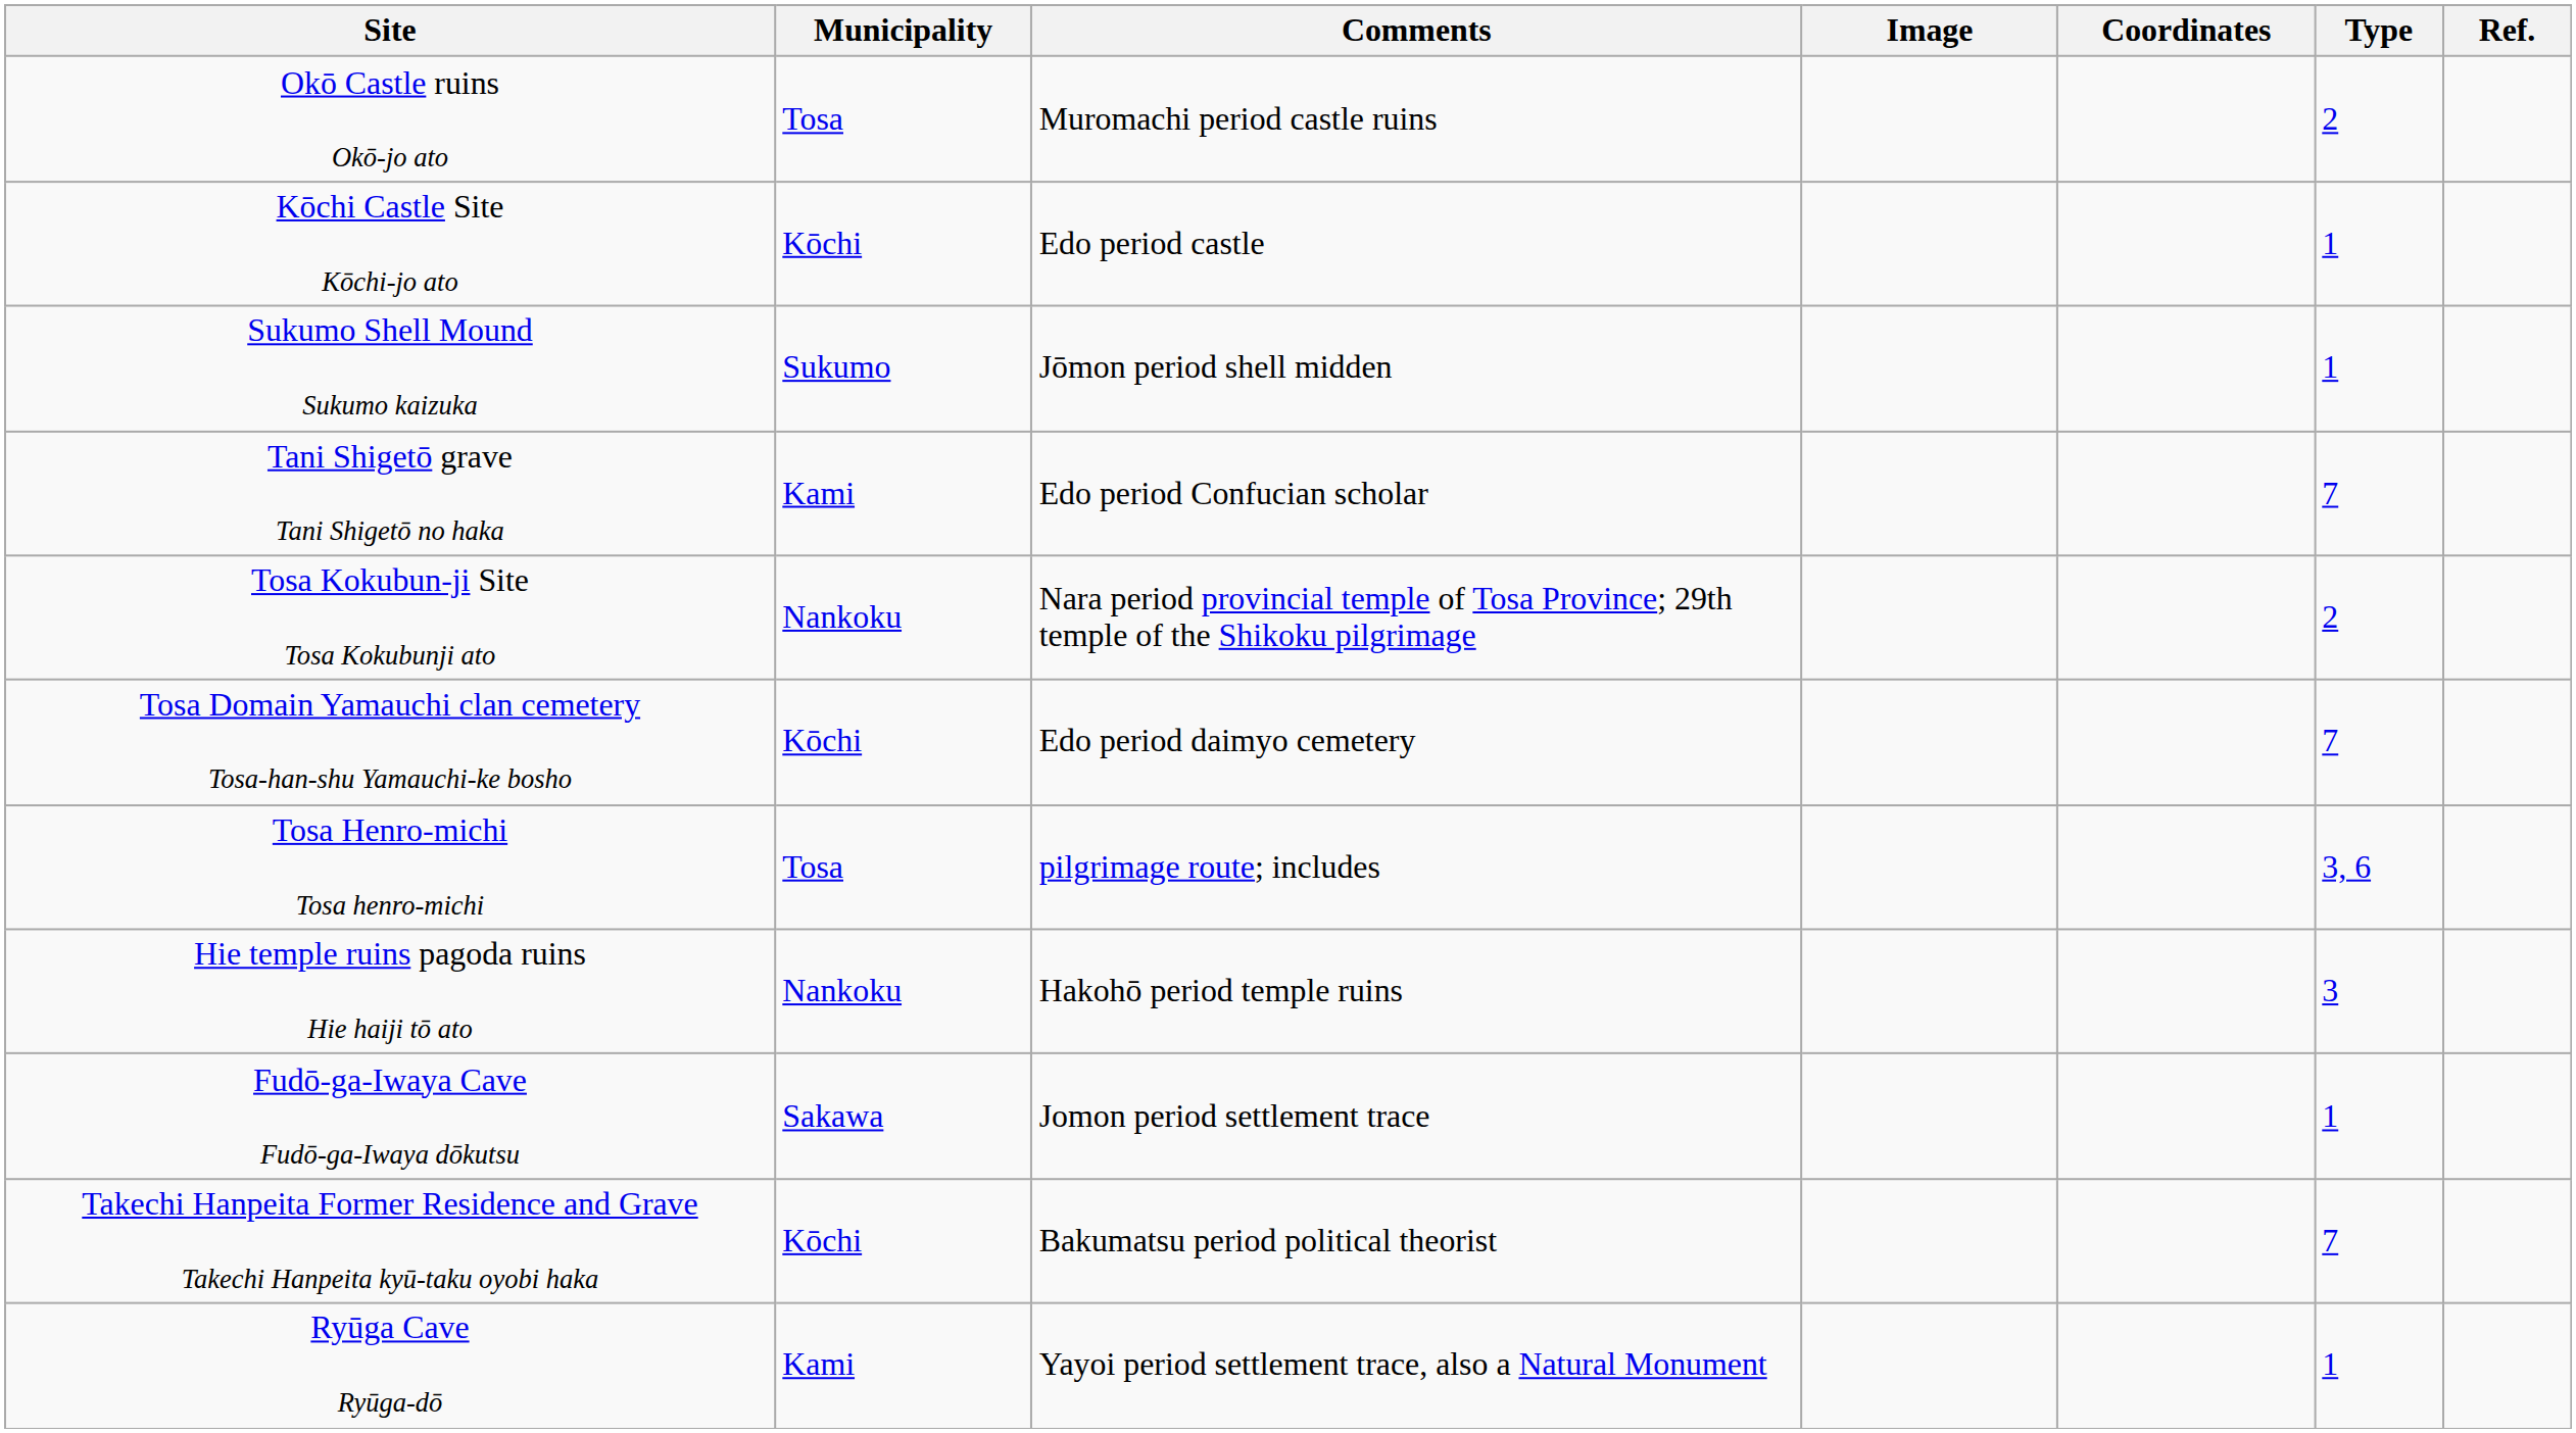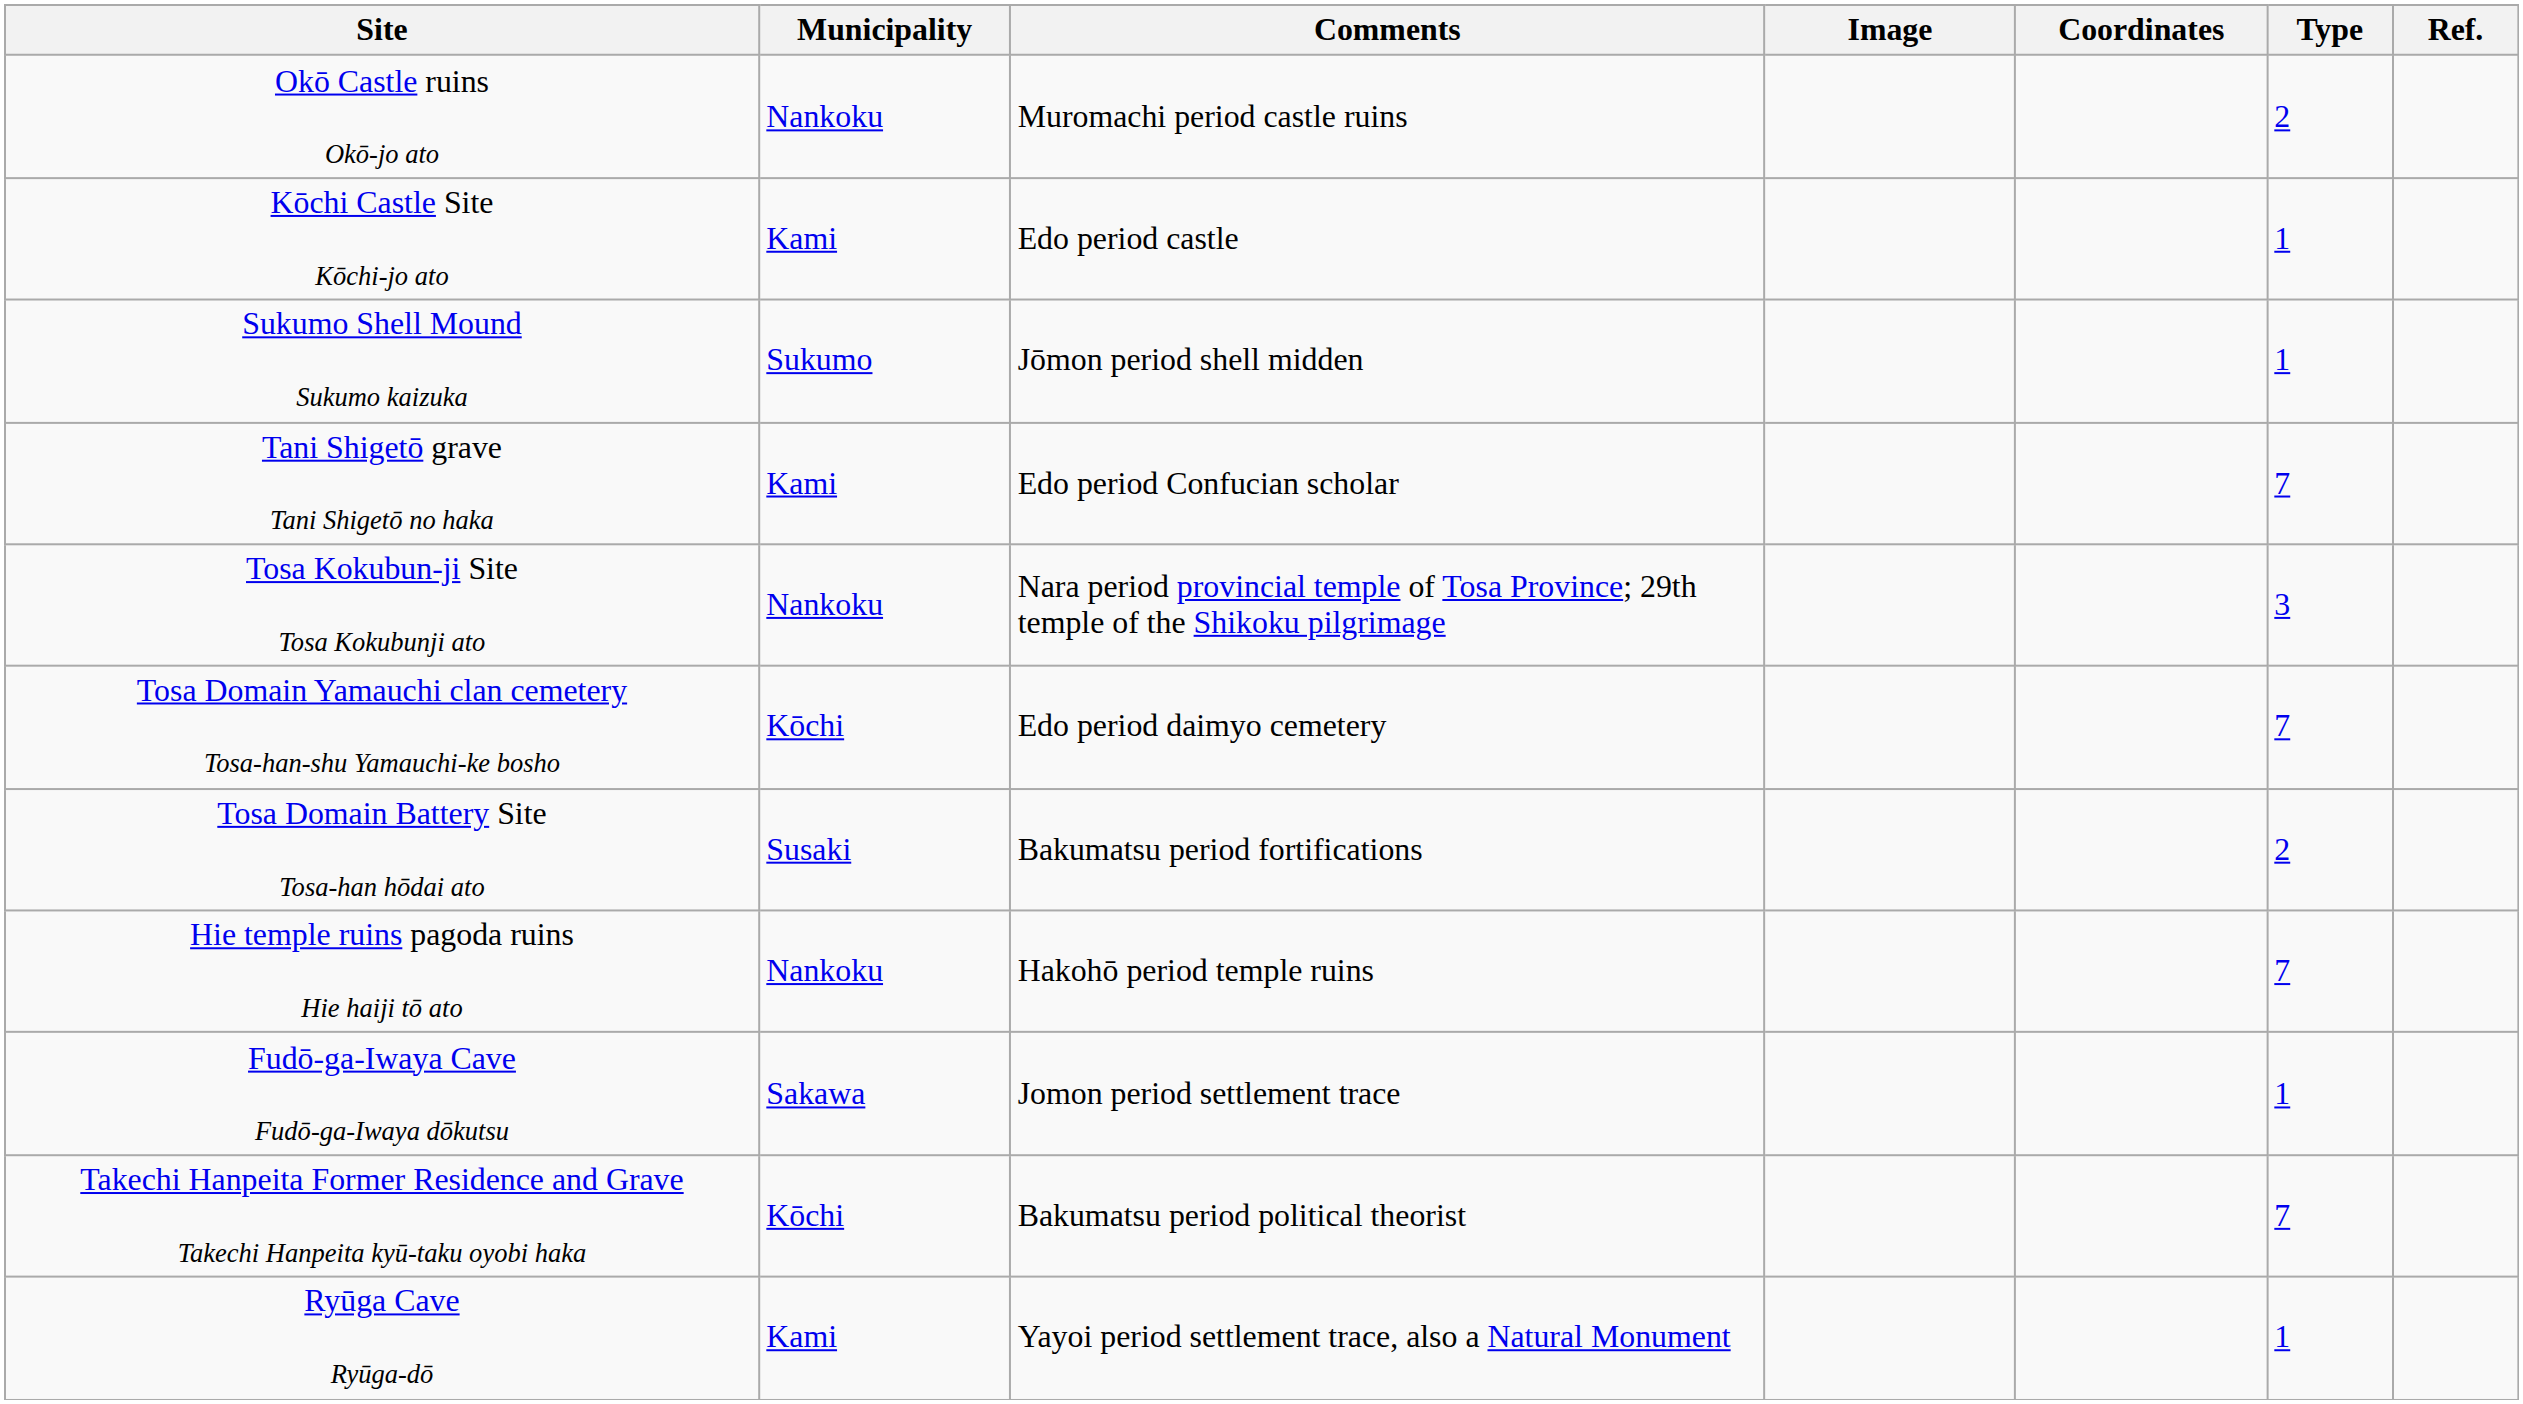Okō Castle ruins Okō-jo ato | Municipality: Tosa -> Nankoku
Kōchi Castle Site Kōchi-jo ato | Municipality: Kōchi -> Kami
Tosa Kokubun-ji Site Tosa Kokubunji ato | Type: 2 -> 3
+ row: Tosa Domain Battery Site Tosa-han hōdai ato | Susaki | Bakumatsu period fortifications | 2
- row: Tosa Henro-michi Tosa henro-michi | Tosa | pilgrimage route; includes | 3, 6
Hie temple ruins pagoda ruins Hie haiji tō ato | Type: 3 -> 7
